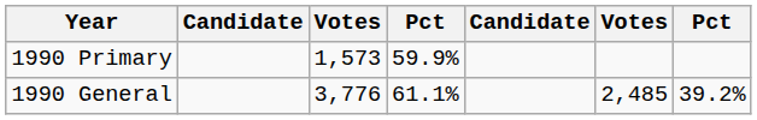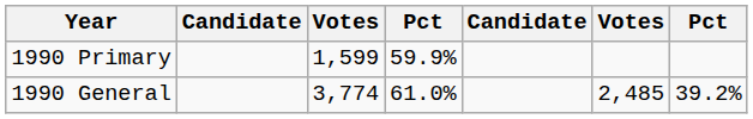1990 Primary | column 3: 1,573 -> 1,599
1990 General | column 3: 3,776 -> 3,774
1990 General | column 4: 61.1% -> 61.0%
